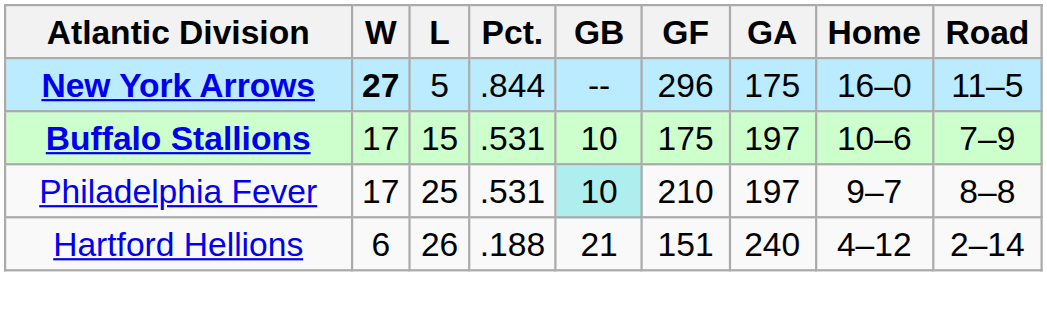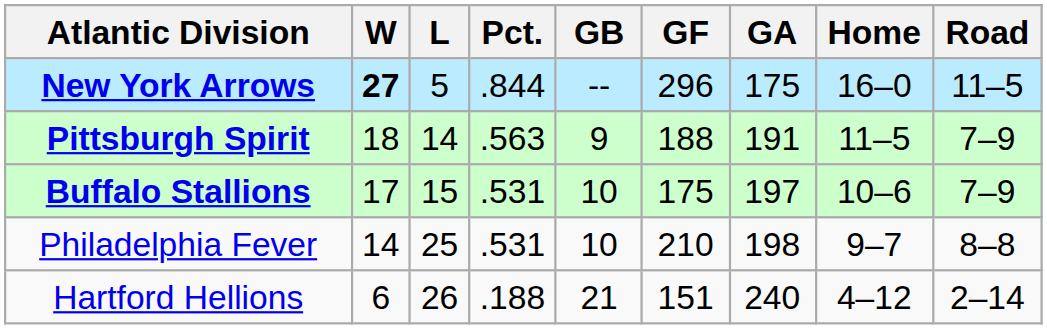+ row: Pittsburgh Spirit | 18 | 14 | .563 | 9 | 188 | 191 | 11–5 | 7–9
Philadelphia Fever | W: 17 -> 14
Philadelphia Fever | GB: paleturquoise background -> no background
Philadelphia Fever | GA: 197 -> 198
